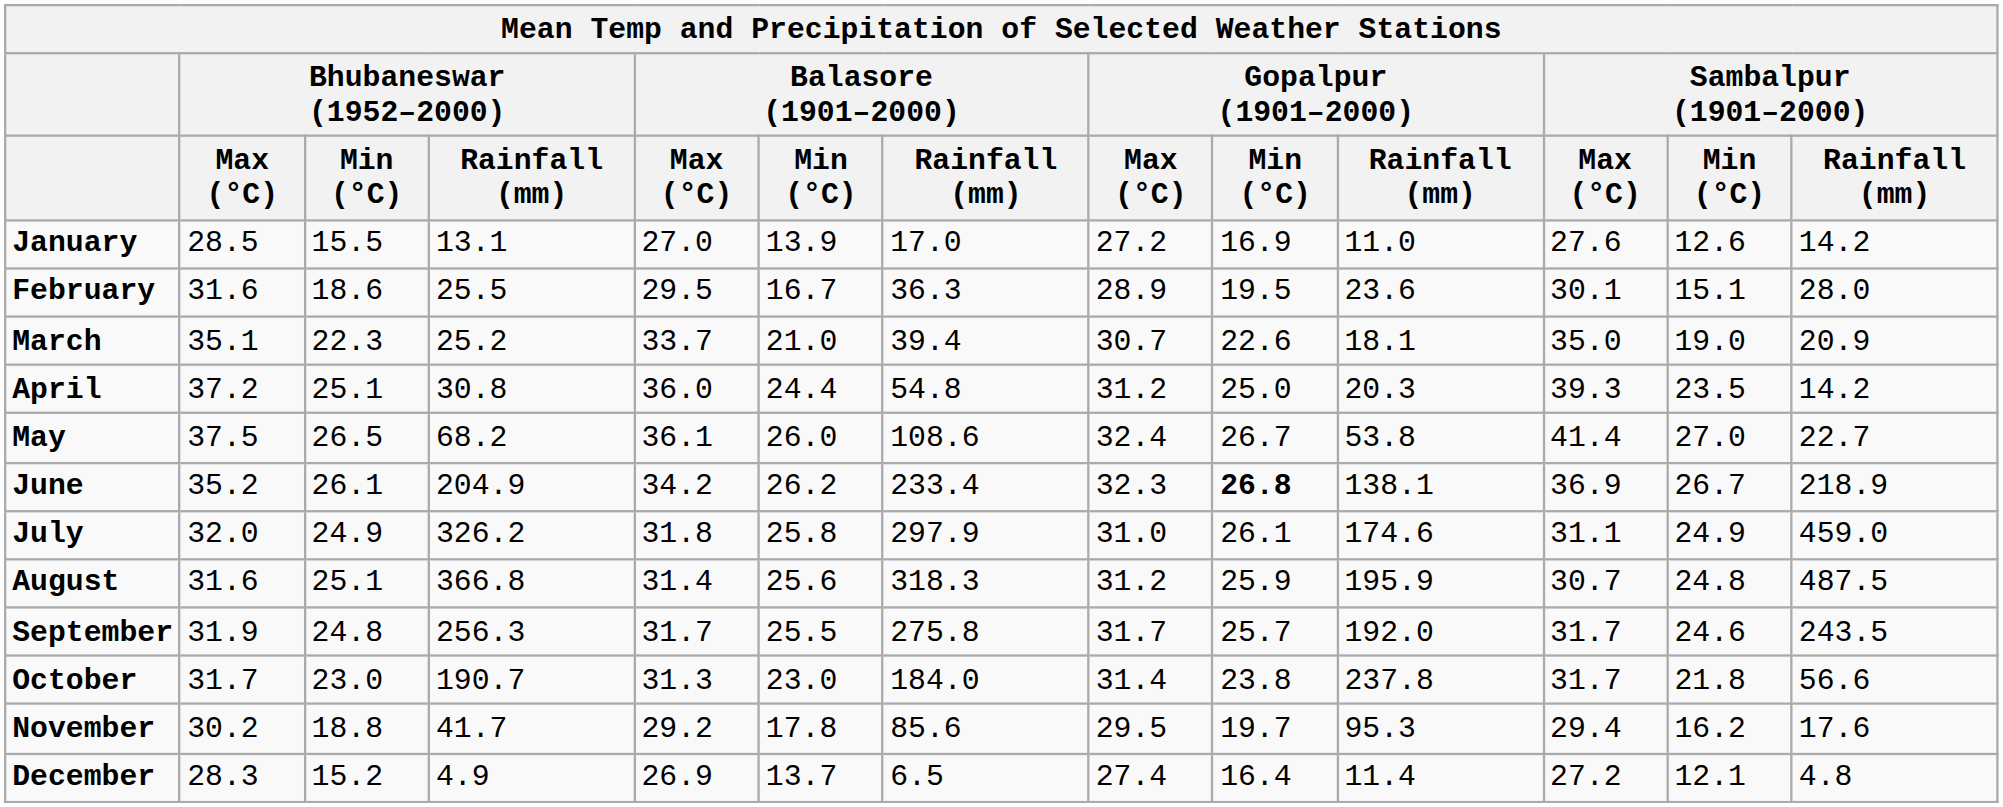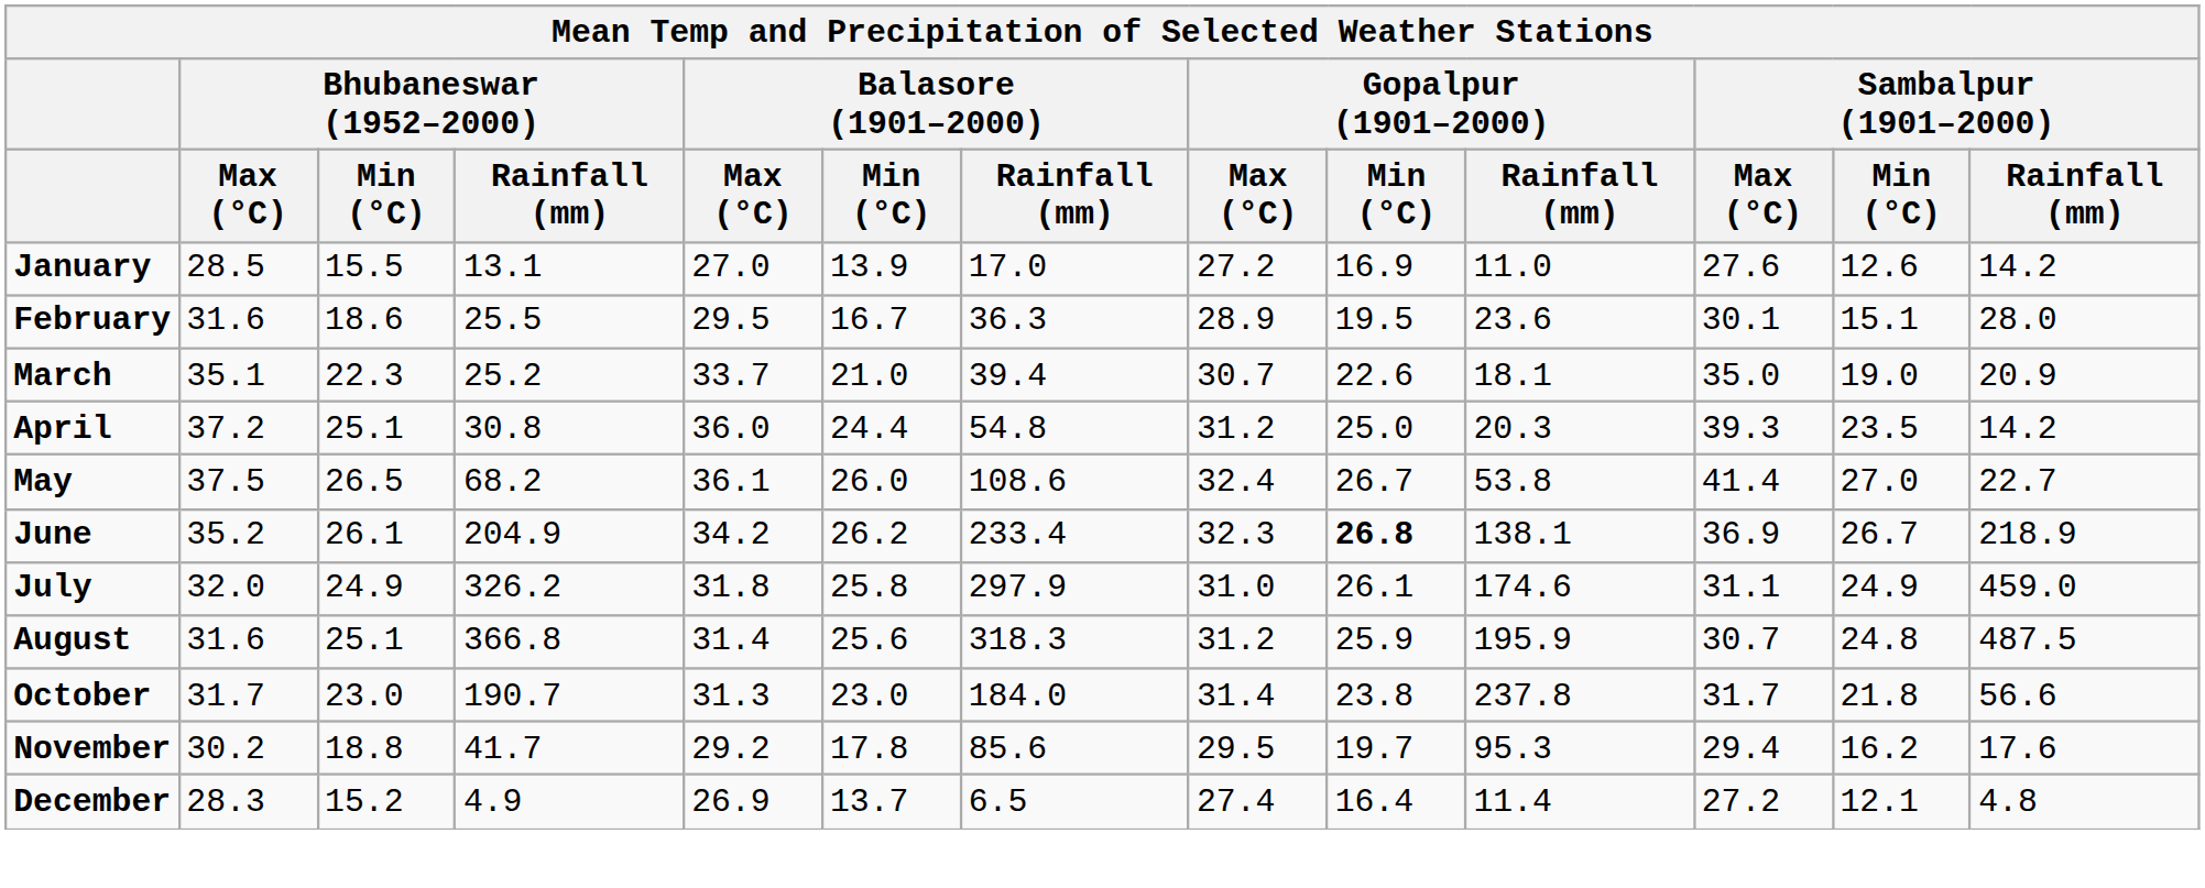- row: September | 31.9 | 24.8 | 256.3 | 31.7 | 25.5 | 275.8 | 31.7 | 25.7 | 192.0 | 31.7 | 24.6 | 243.5
